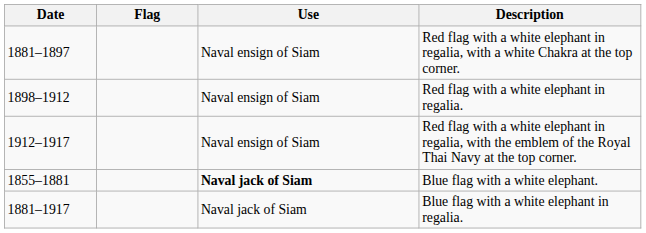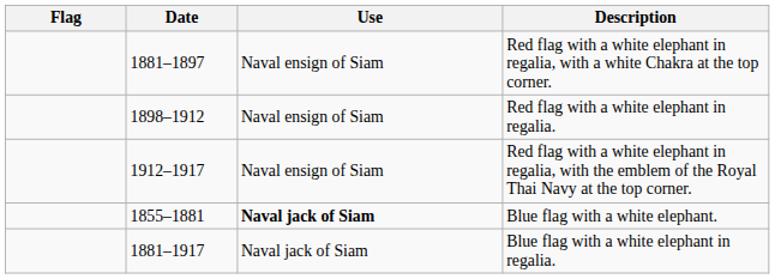columns swapped: Flag <-> Date
